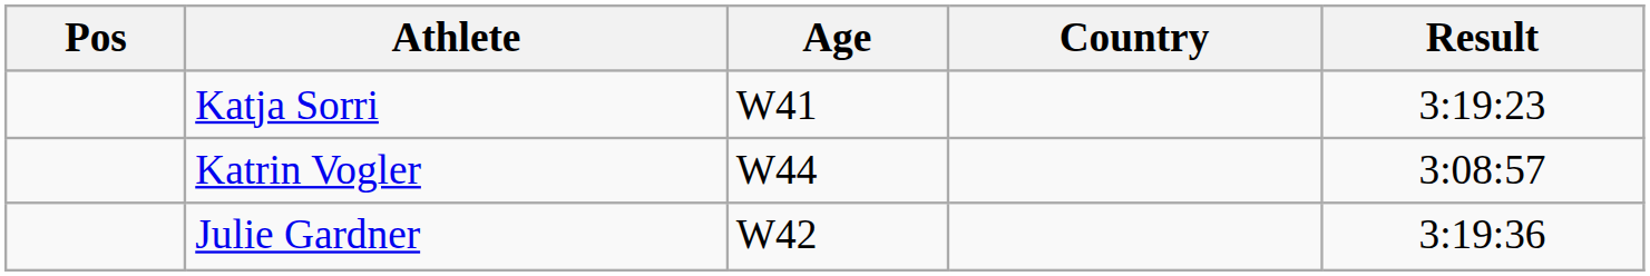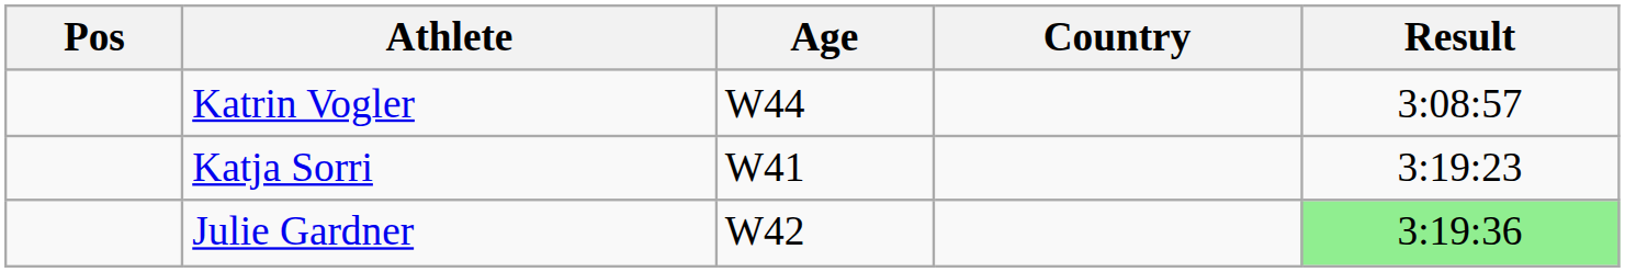rows swapped: Katrin Vogler <-> Katja Sorri
Julie Gardner | Result: no background -> lightgreen background
